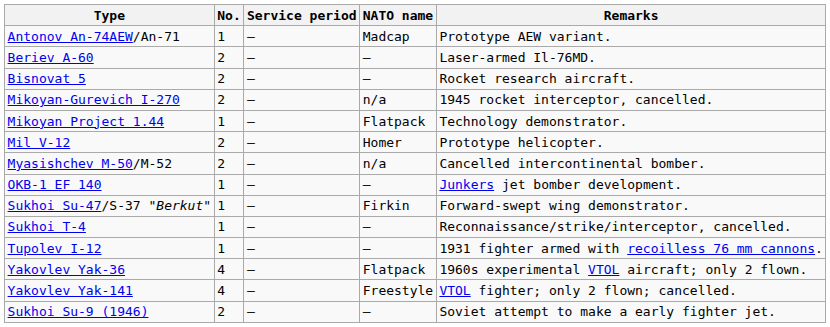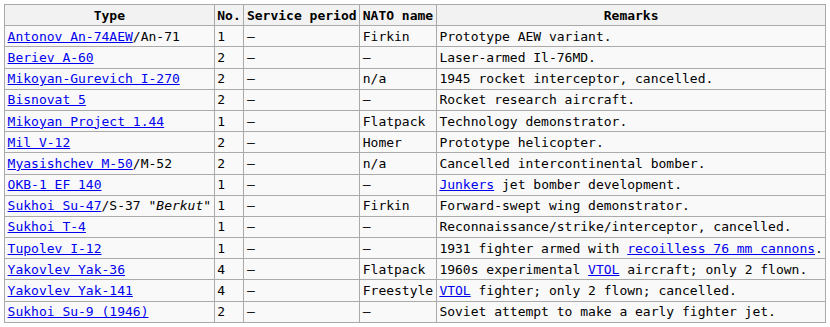Antonov An-74AEW/An-71 | NATO name: Madcap -> Firkin
rows swapped: Bisnovat 5 <-> Mikoyan-Gurevich I-270
